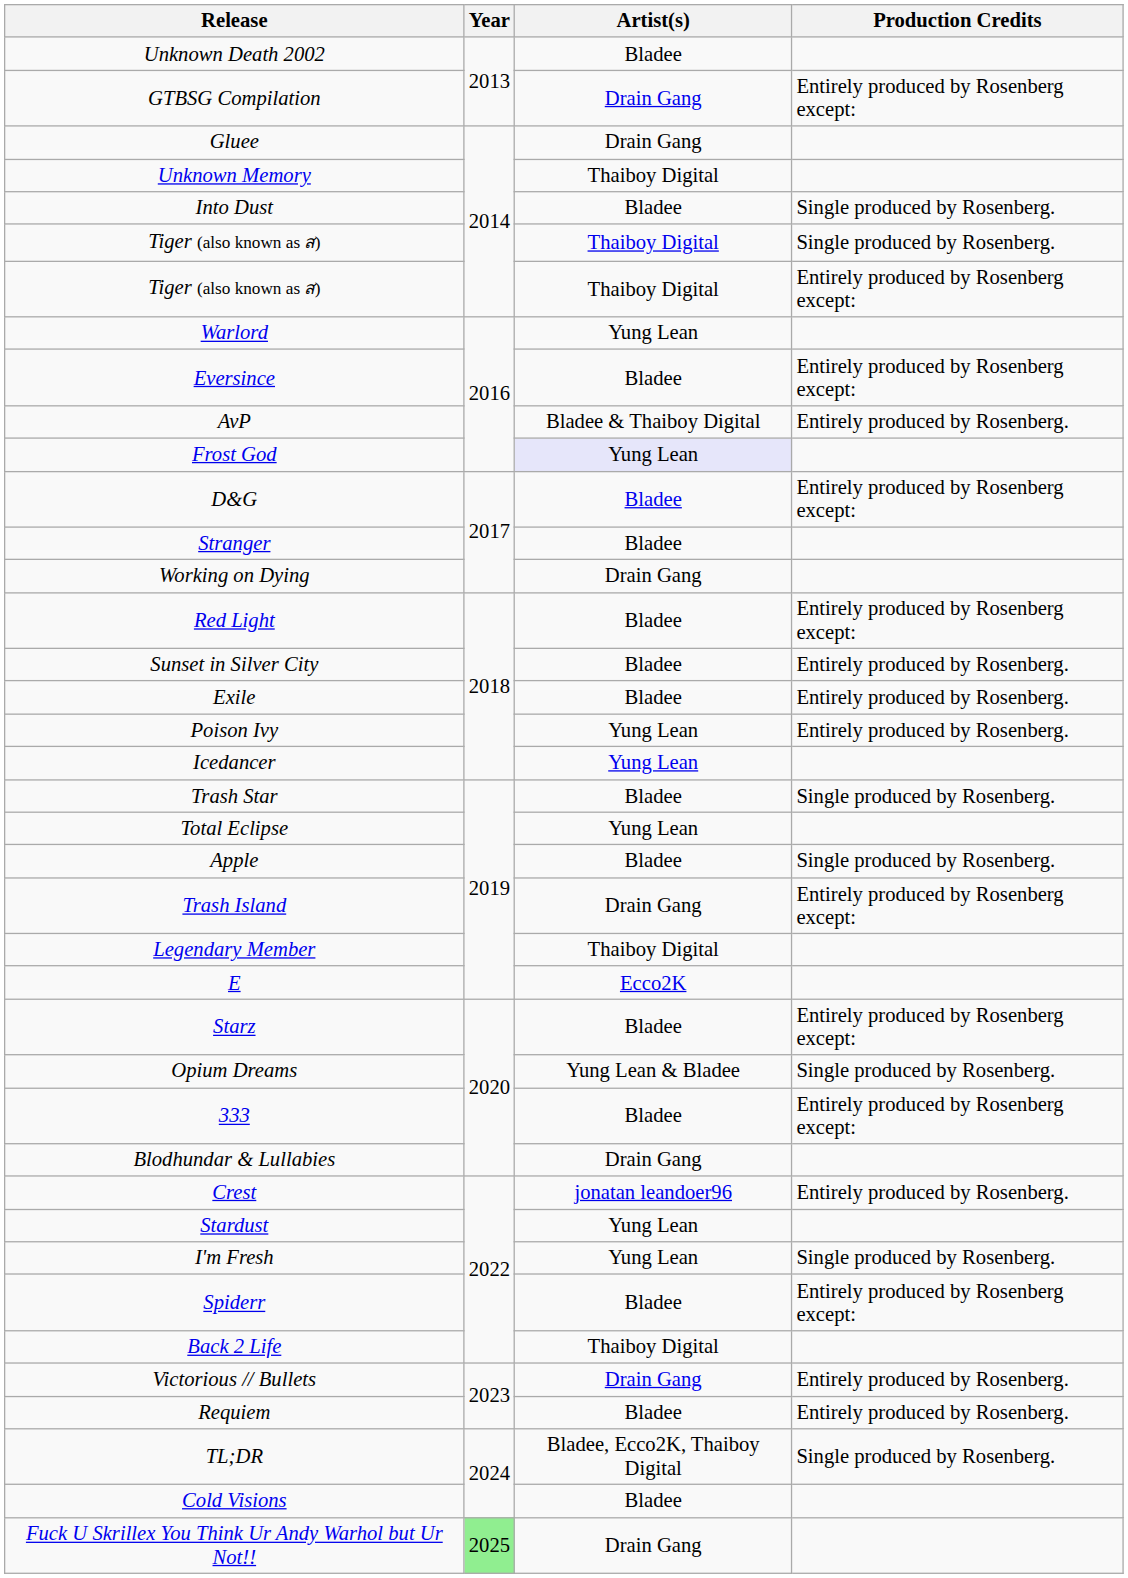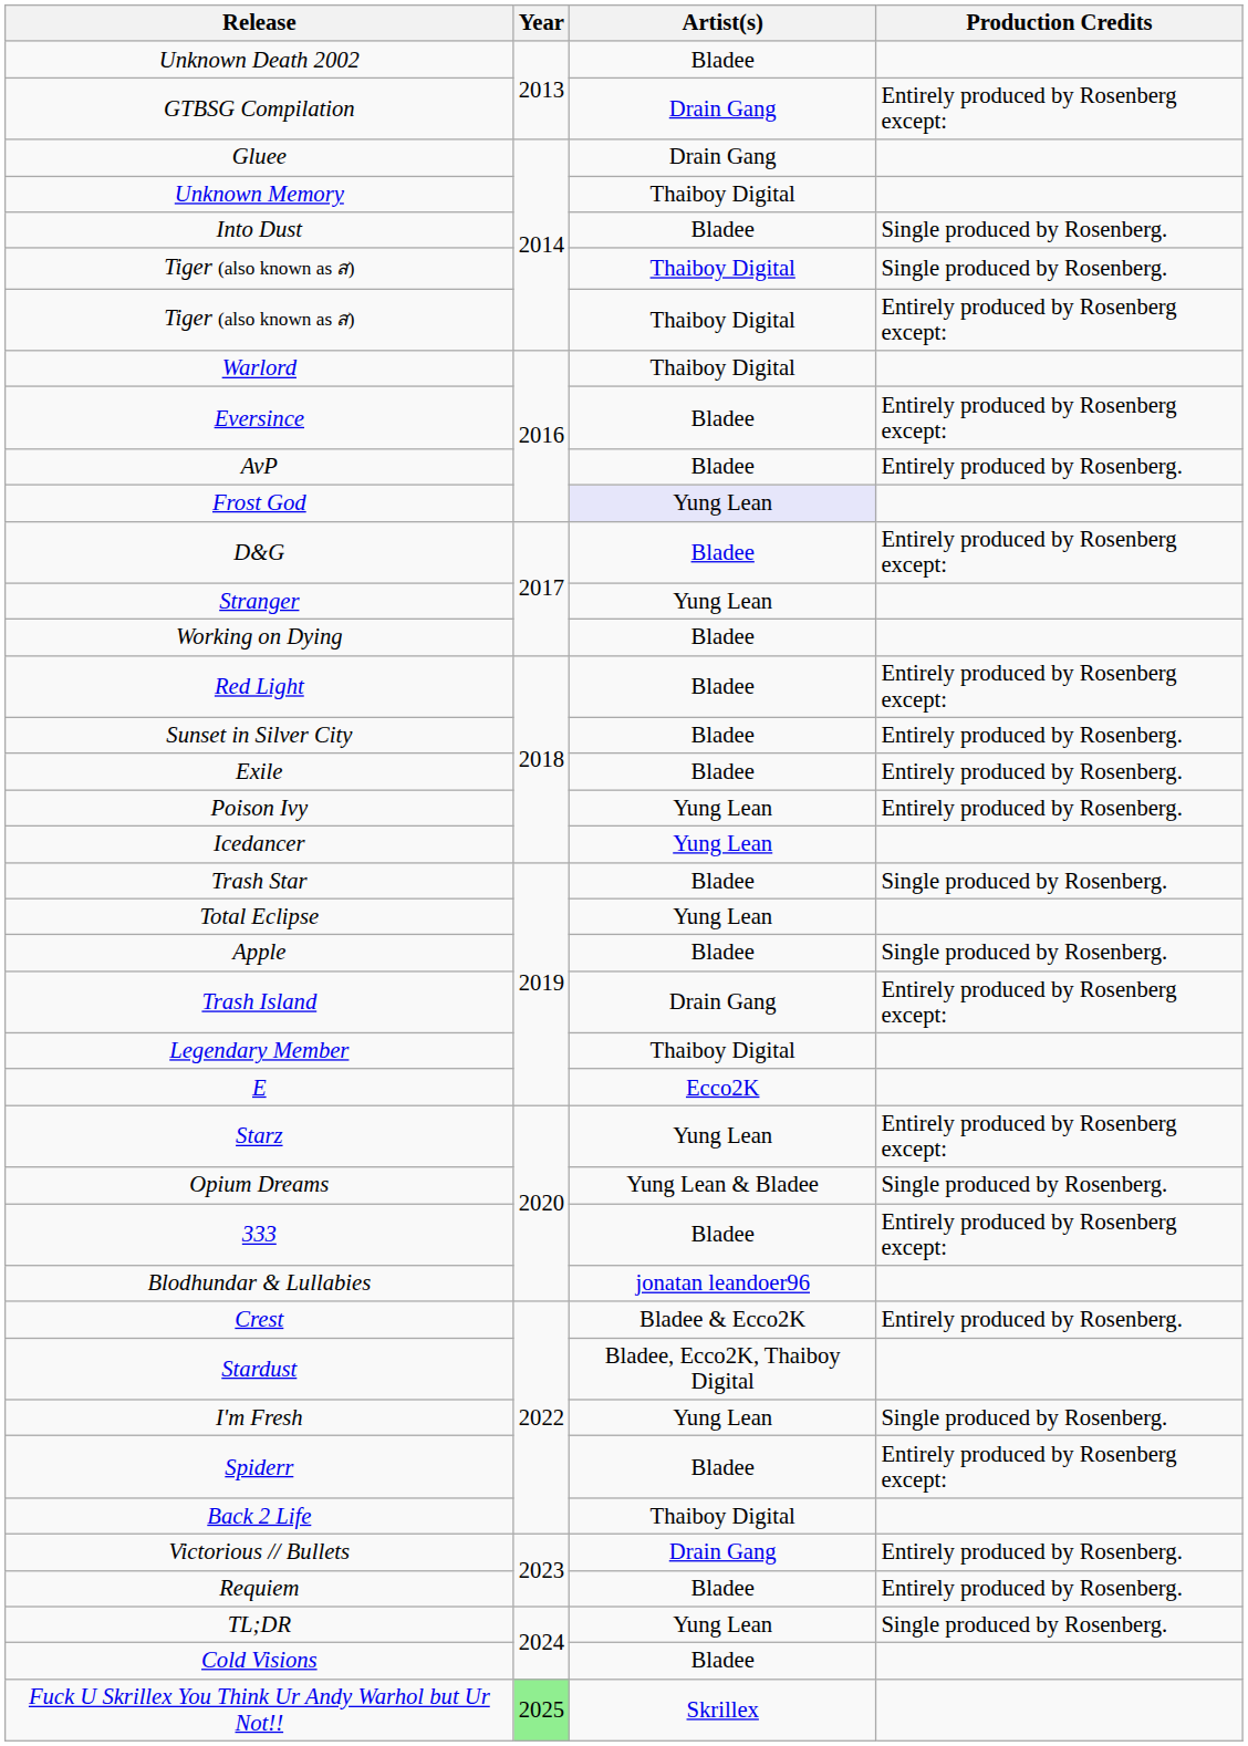Warlord | Artist(s): Yung Lean -> Thaiboy Digital
AvP | Artist(s): Bladee & Thaiboy Digital -> Bladee
Stranger | Artist(s): Bladee -> Yung Lean
Working on Dying | Artist(s): Drain Gang -> Bladee
Starz | Artist(s): Bladee -> Yung Lean
Blodhundar & Lullabies | Artist(s): Drain Gang -> jonatan leandoer96
Crest | Artist(s): jonatan leandoer96 -> Bladee & Ecco2K
Stardust | Artist(s): Yung Lean -> Bladee, Ecco2K, Thaiboy Digital
TL;DR | Artist(s): Bladee, Ecco2K, Thaiboy Digital -> Yung Lean
Fuck U Skrillex You Think Ur Andy Warhol but Ur Not!! | Artist(s): Drain Gang -> Skrillex
